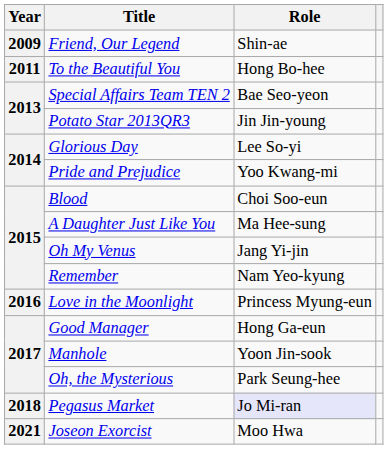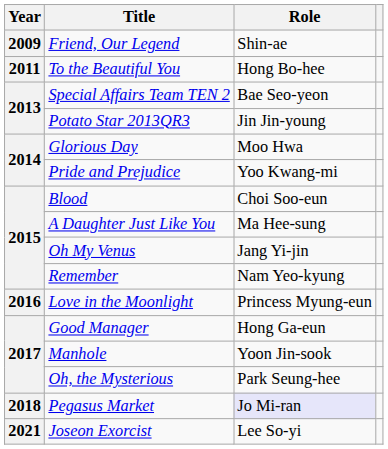Glorious Day | Role: Lee So-yi -> Moo Hwa
Joseon Exorcist | Role: Moo Hwa -> Lee So-yi
